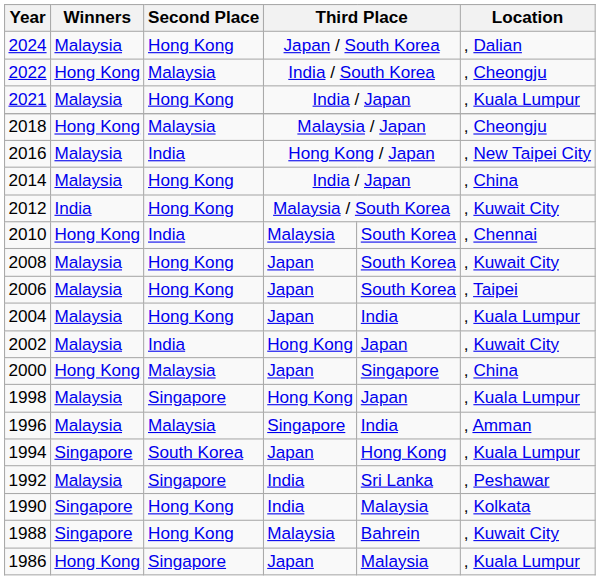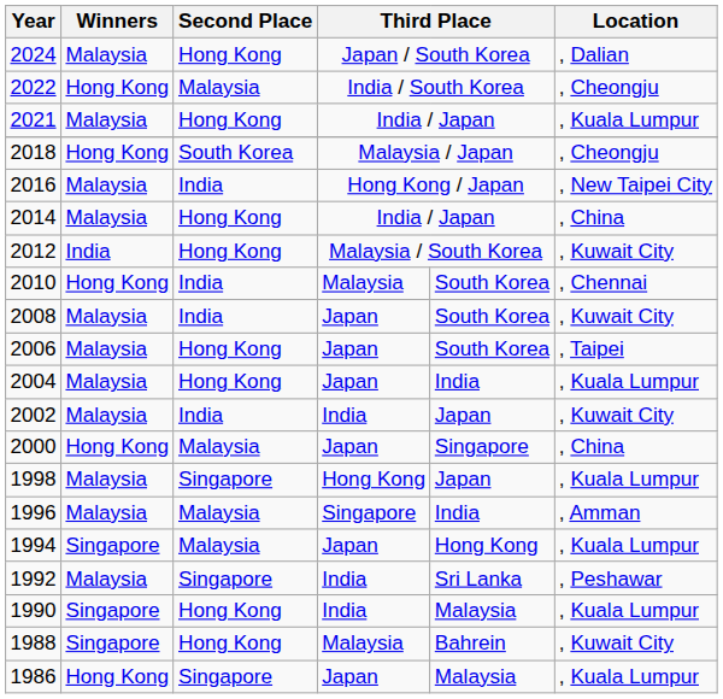2018 | Second Place: Malaysia -> South Korea
2008 | Second Place: Hong Kong -> India
2002 | column 4: Hong Kong -> India
1994 | Second Place: South Korea -> Malaysia
1990 | Location: , Kolkata -> , Kuala Lumpur
